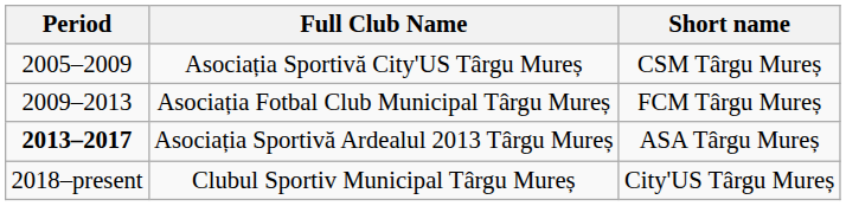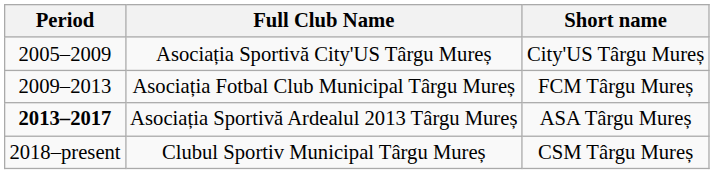Asociația Sportivă City'US Târgu Mureș | Short name: CSM Târgu Mureș -> City'US Târgu Mureș
Clubul Sportiv Municipal Târgu Mureș | Short name: City'US Târgu Mureș -> CSM Târgu Mureș
